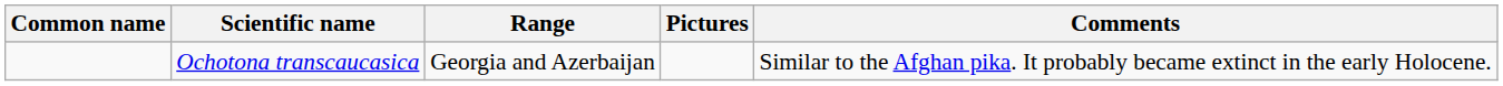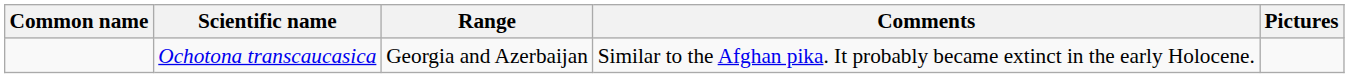columns swapped: Comments <-> Pictures
